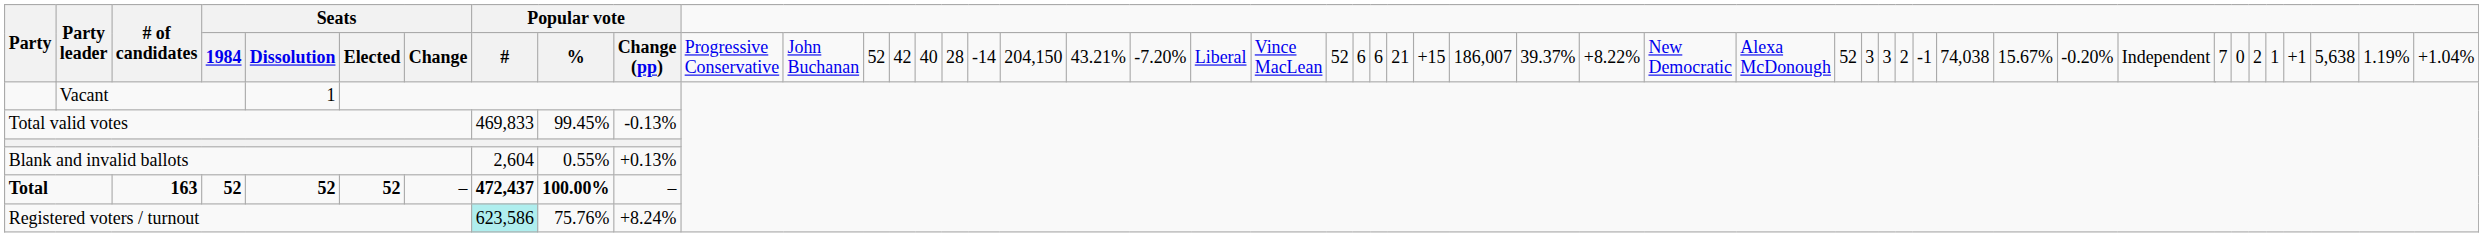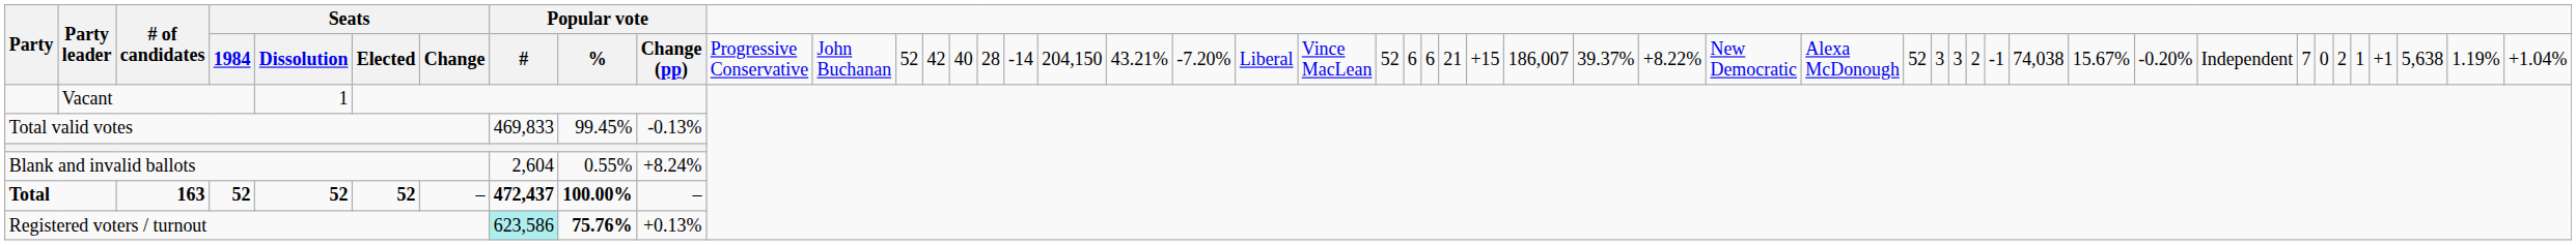Blank and invalid ballots | column 11: +0.13% -> +8.24%
Registered voters / turnout | column 10: normal -> bold
Registered voters / turnout | column 11: +8.24% -> +0.13%
